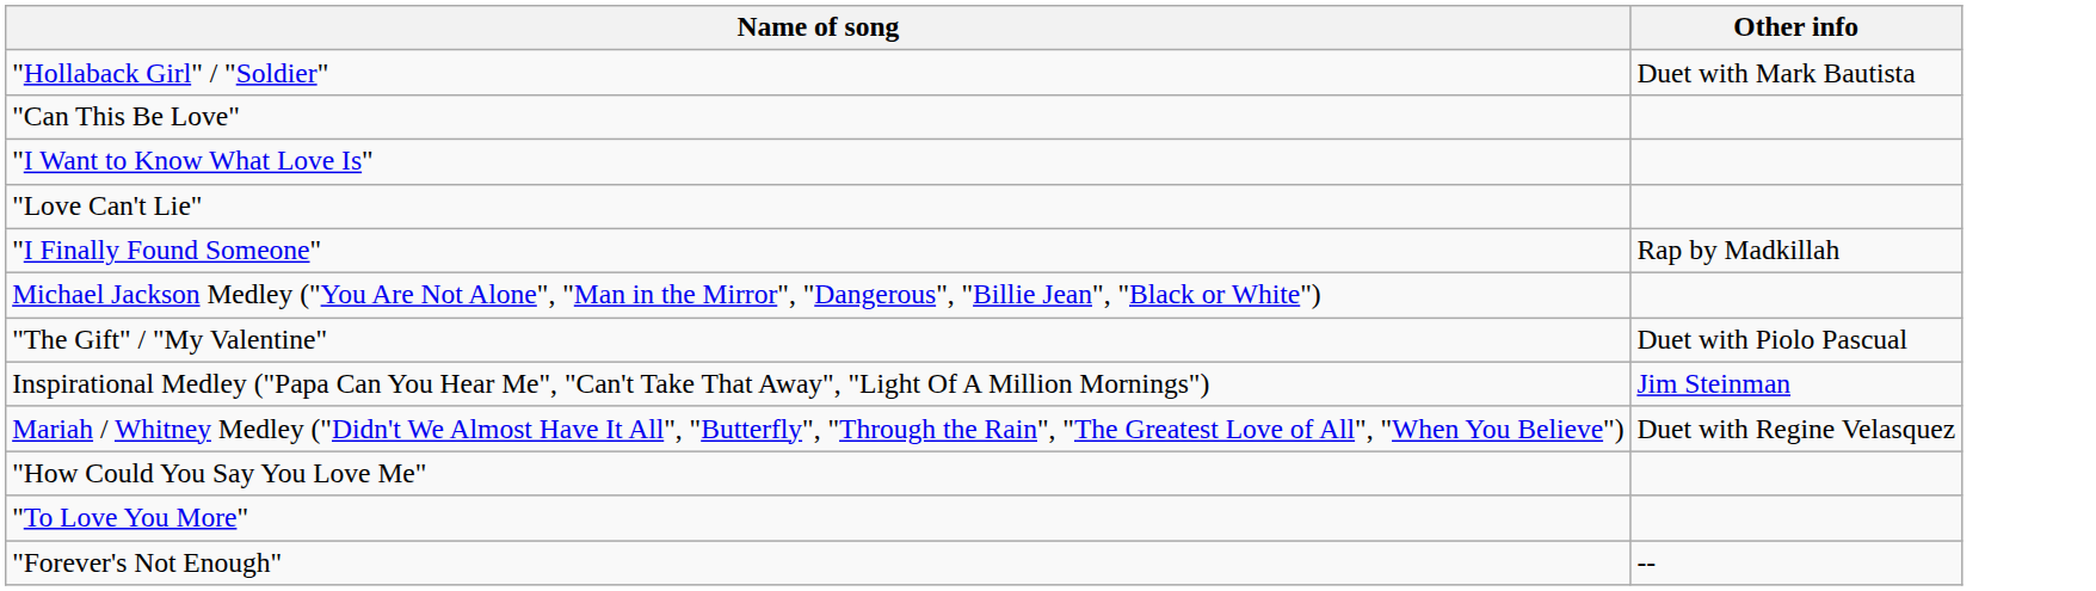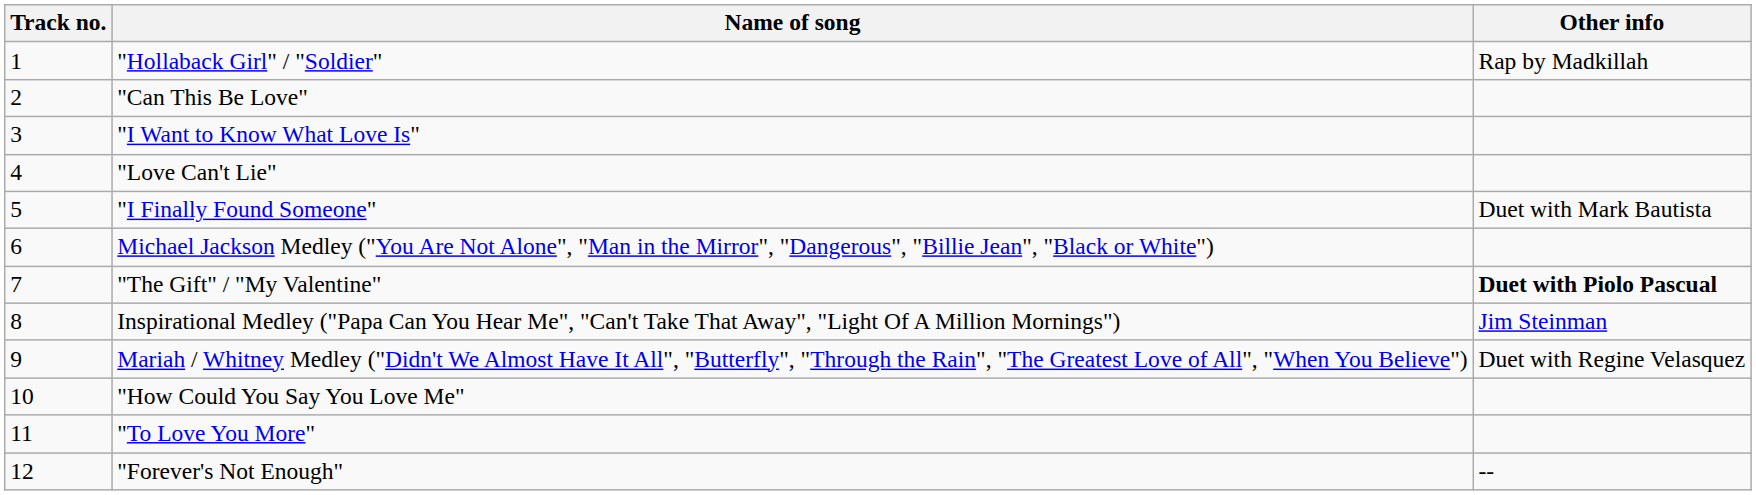+ column: Track no. | 1 | 2 | 3 | 4 | 5 | 6 | 7 | 8 | 9 | 10 | 11 | 12
"Hollaback Girl" / "Soldier" | Other info: Duet with Mark Bautista -> Rap by Madkillah
"I Finally Found Someone" | Other info: Rap by Madkillah -> Duet with Mark Bautista
"The Gift" / "My Valentine" | Other info: normal -> bold
